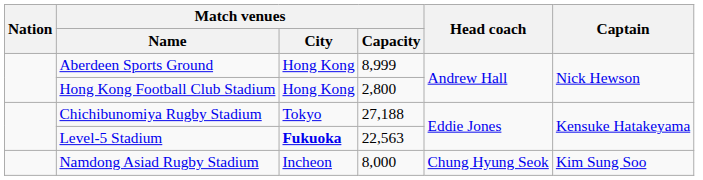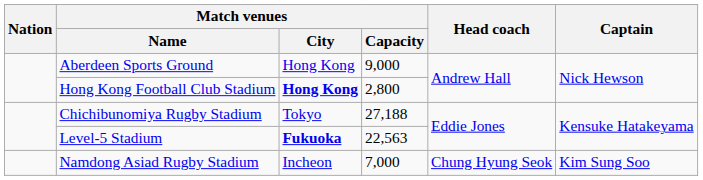Aberdeen Sports Ground | Match venues / Capacity: 8,999 -> 9,000
Hong Kong Football Club Stadium | Match venues / City: normal -> bold
Namdong Asiad Rugby Stadium | Match venues / Capacity: 8,000 -> 7,000
